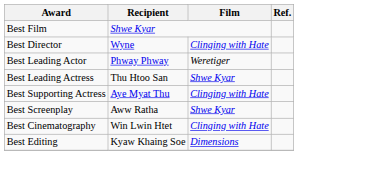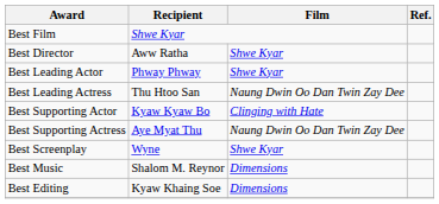Best Director | Recipient: Wyne -> Aww Ratha
Best Director | Film: Clinging with Hate -> Shwe Kyar
Best Leading Actor | Film: Weretiger -> Shwe Kyar
Best Leading Actress | Film: Shwe Kyar -> Naung Dwin Oo Dan Twin Zay Dee
+ row: Best Supporting Actor | Kyaw Kyaw Bo | Clinging with Hate
Best Supporting Actress | Film: Clinging with Hate -> Naung Dwin Oo Dan Twin Zay Dee
Best Screenplay | Recipient: Aww Ratha -> Wyne
+ row: Best Music | Shalom M. Reynor | Dimensions
- row: Best Cinematography | Win Lwin Htet | Clinging with Hate
